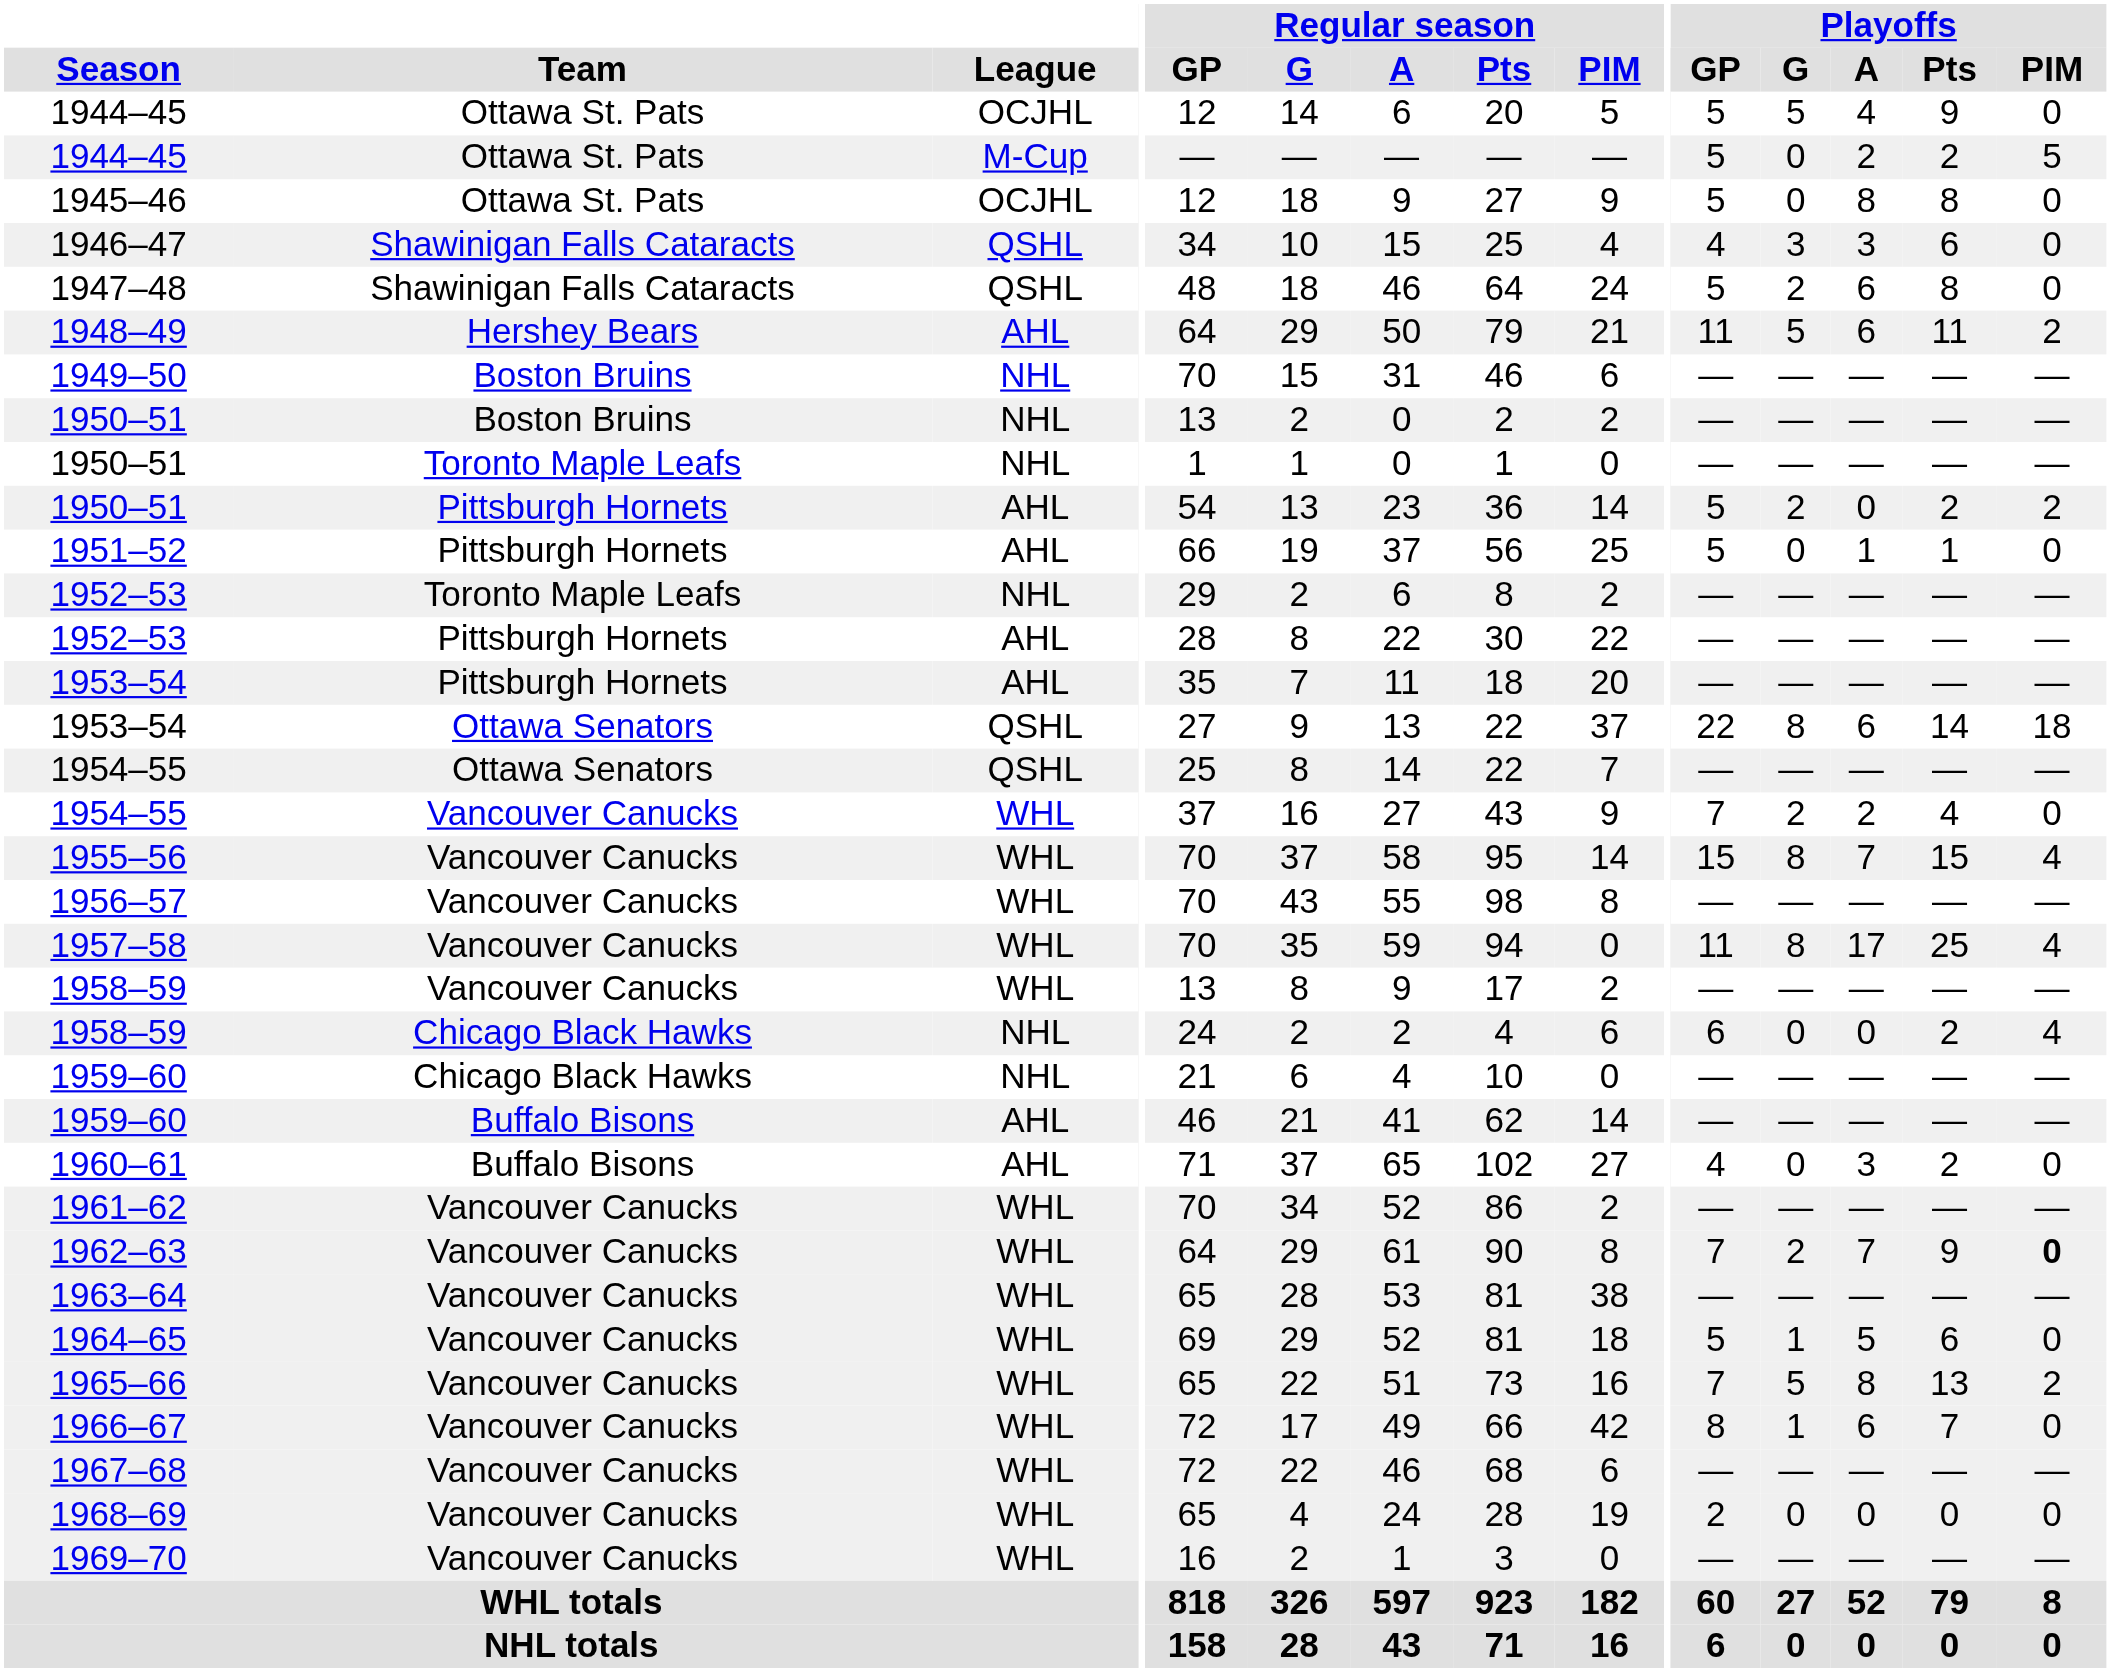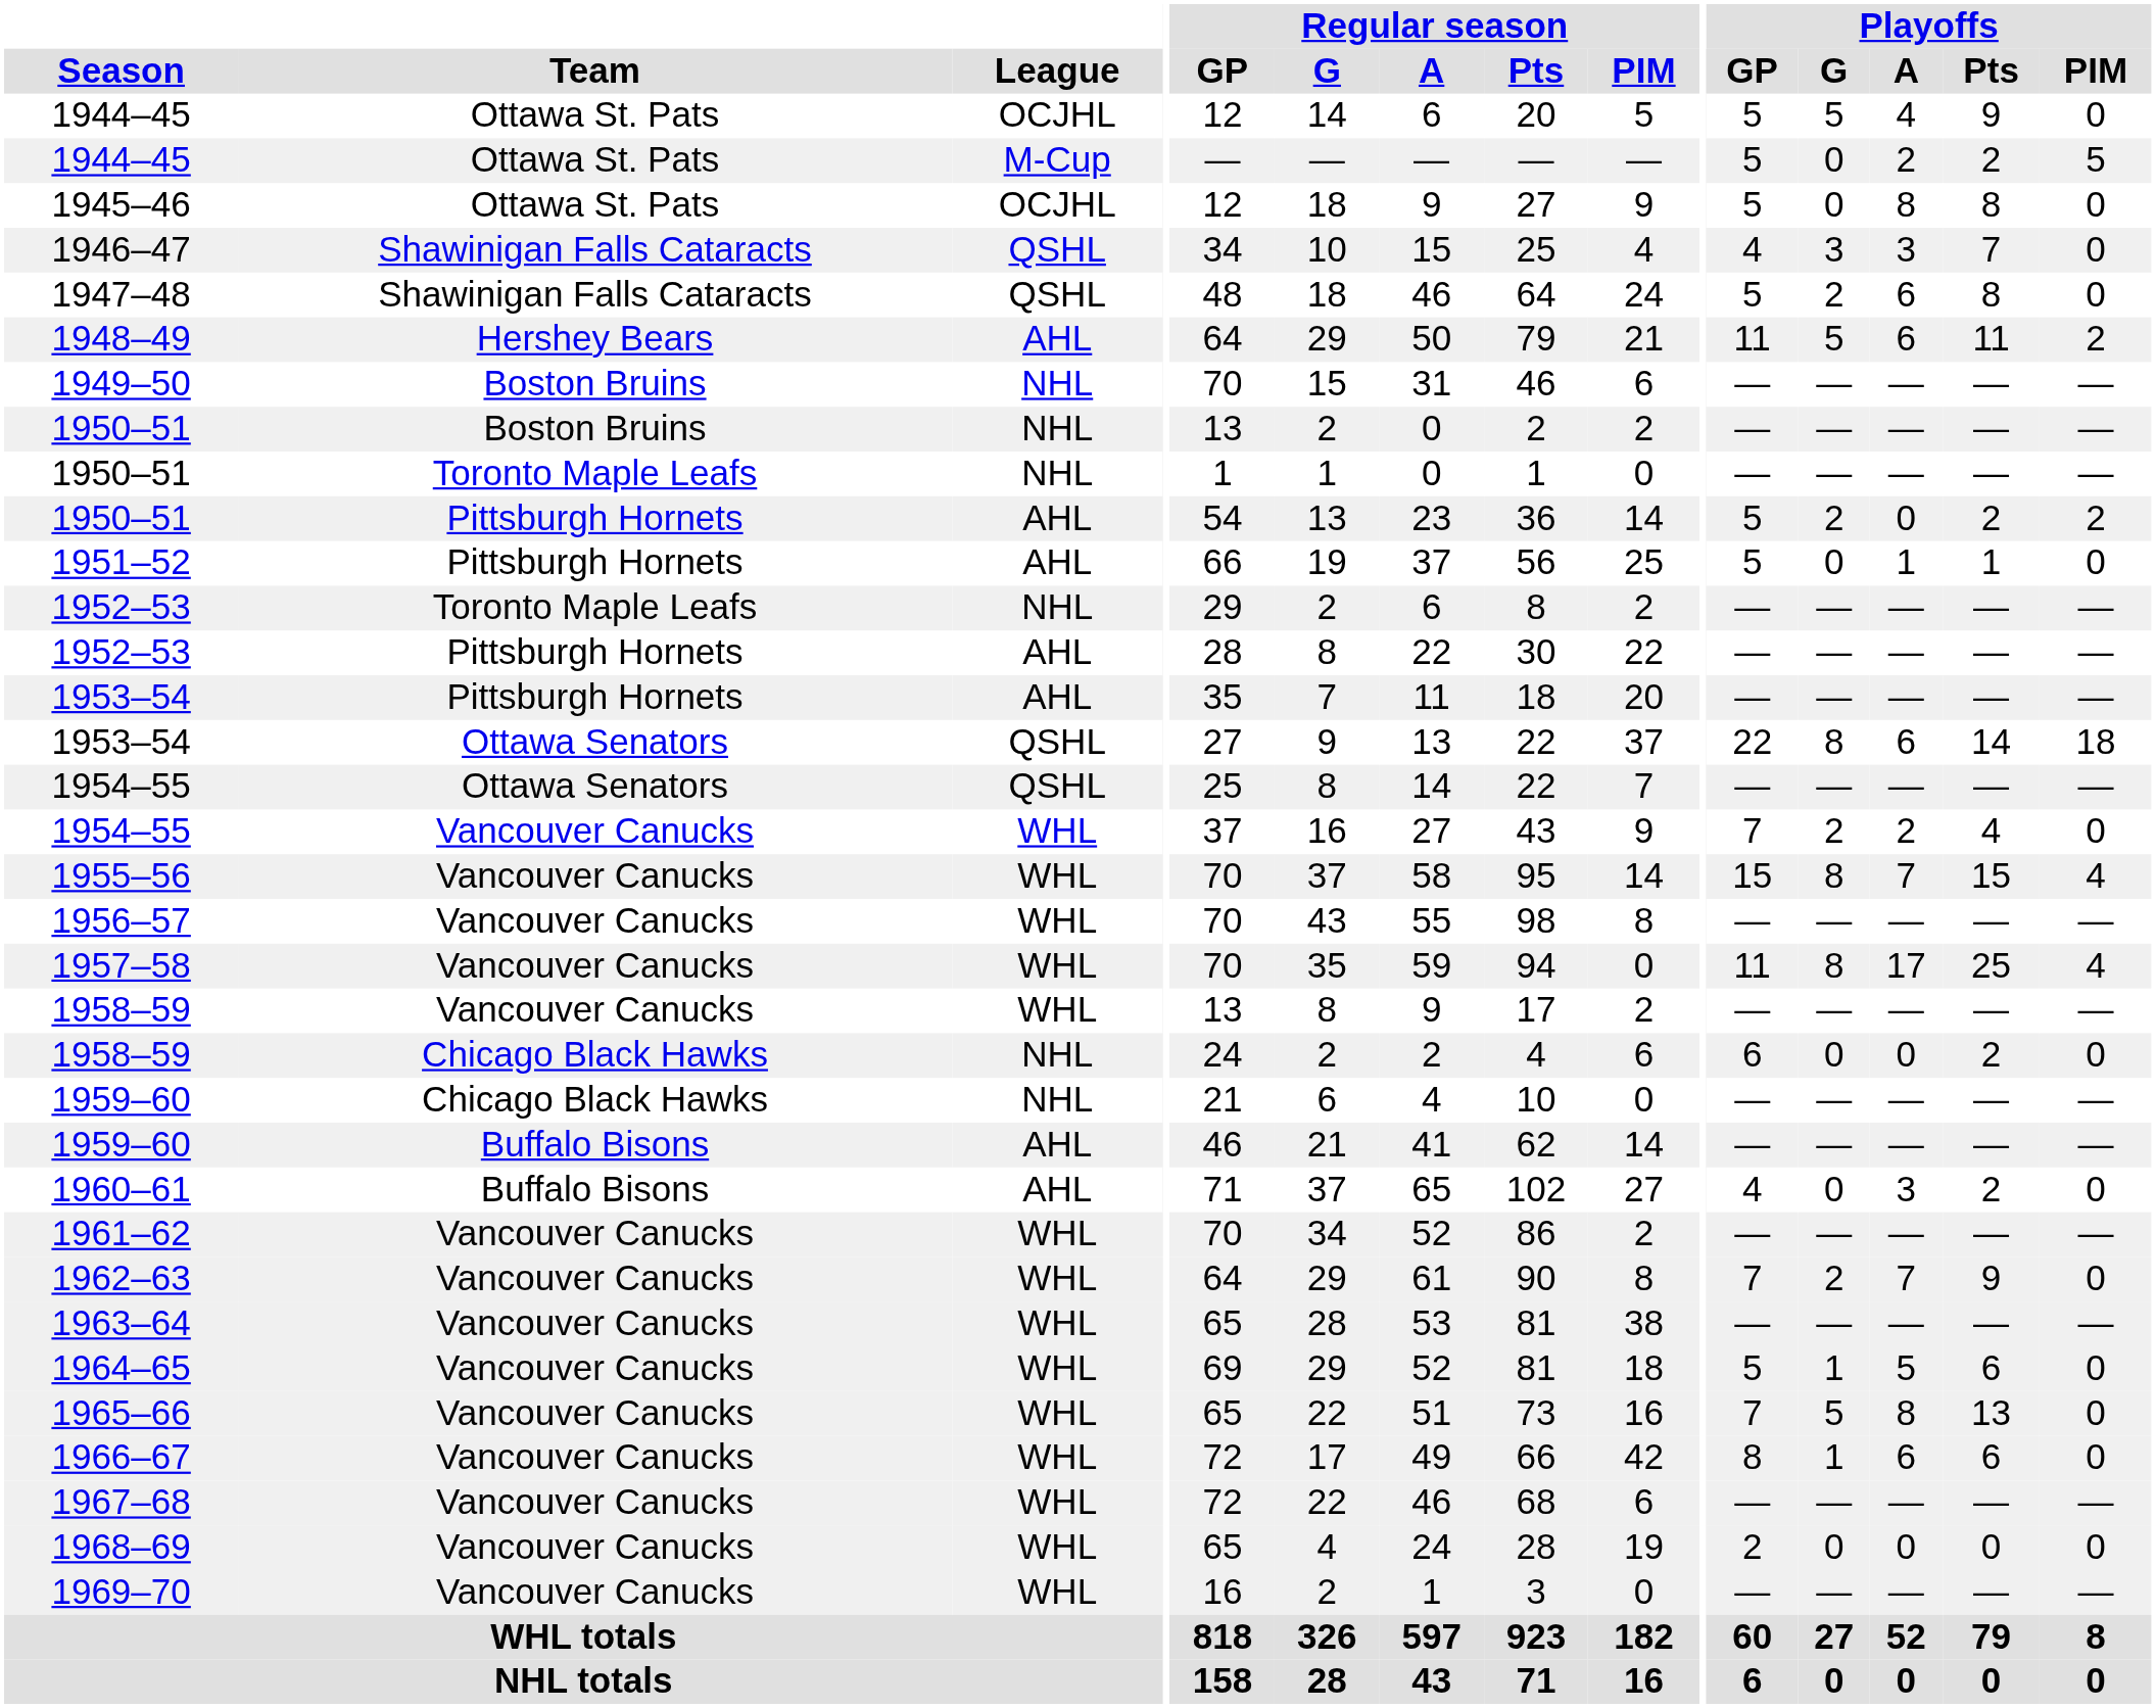1946–47 | Playoffs / Pts: 6 -> 7
1958–59 / Chicago Black Hawks | Playoffs / PIM: 4 -> 0
1962–63 | Playoffs / PIM: bold -> normal
1965–66 | Playoffs / PIM: 2 -> 0
1966–67 | Playoffs / Pts: 7 -> 6
